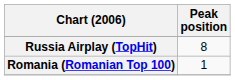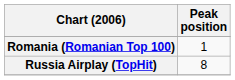rows swapped: Romania (Romanian Top 100) <-> Russia Airplay (TopHit)
